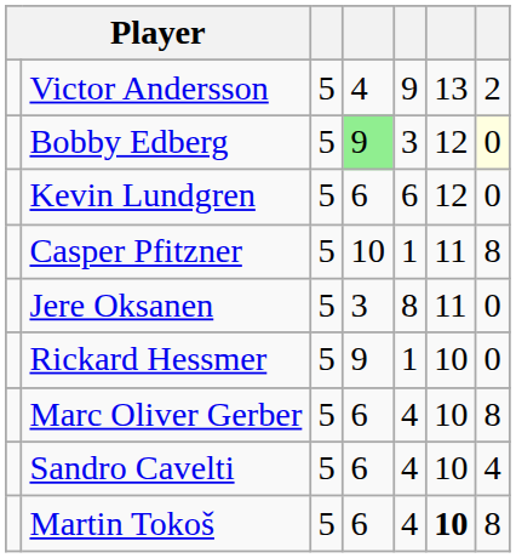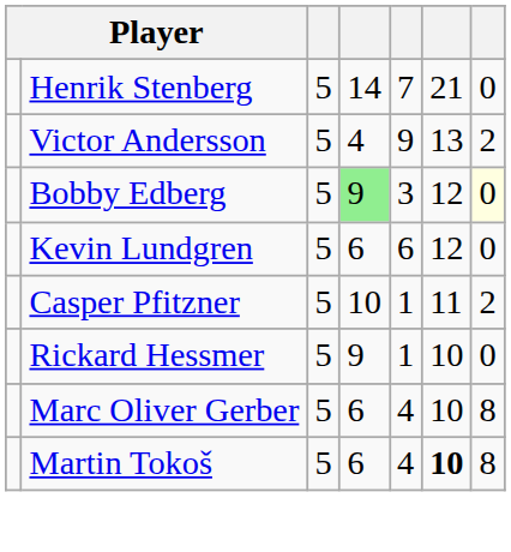+ row: Henrik Stenberg | 5 | 14 | 7 | 21 | 0
Casper Pfitzner | column 7: 8 -> 2
- row: Jere Oksanen | 5 | 3 | 8 | 11 | 0
- row: Sandro Cavelti | 5 | 6 | 4 | 10 | 4
